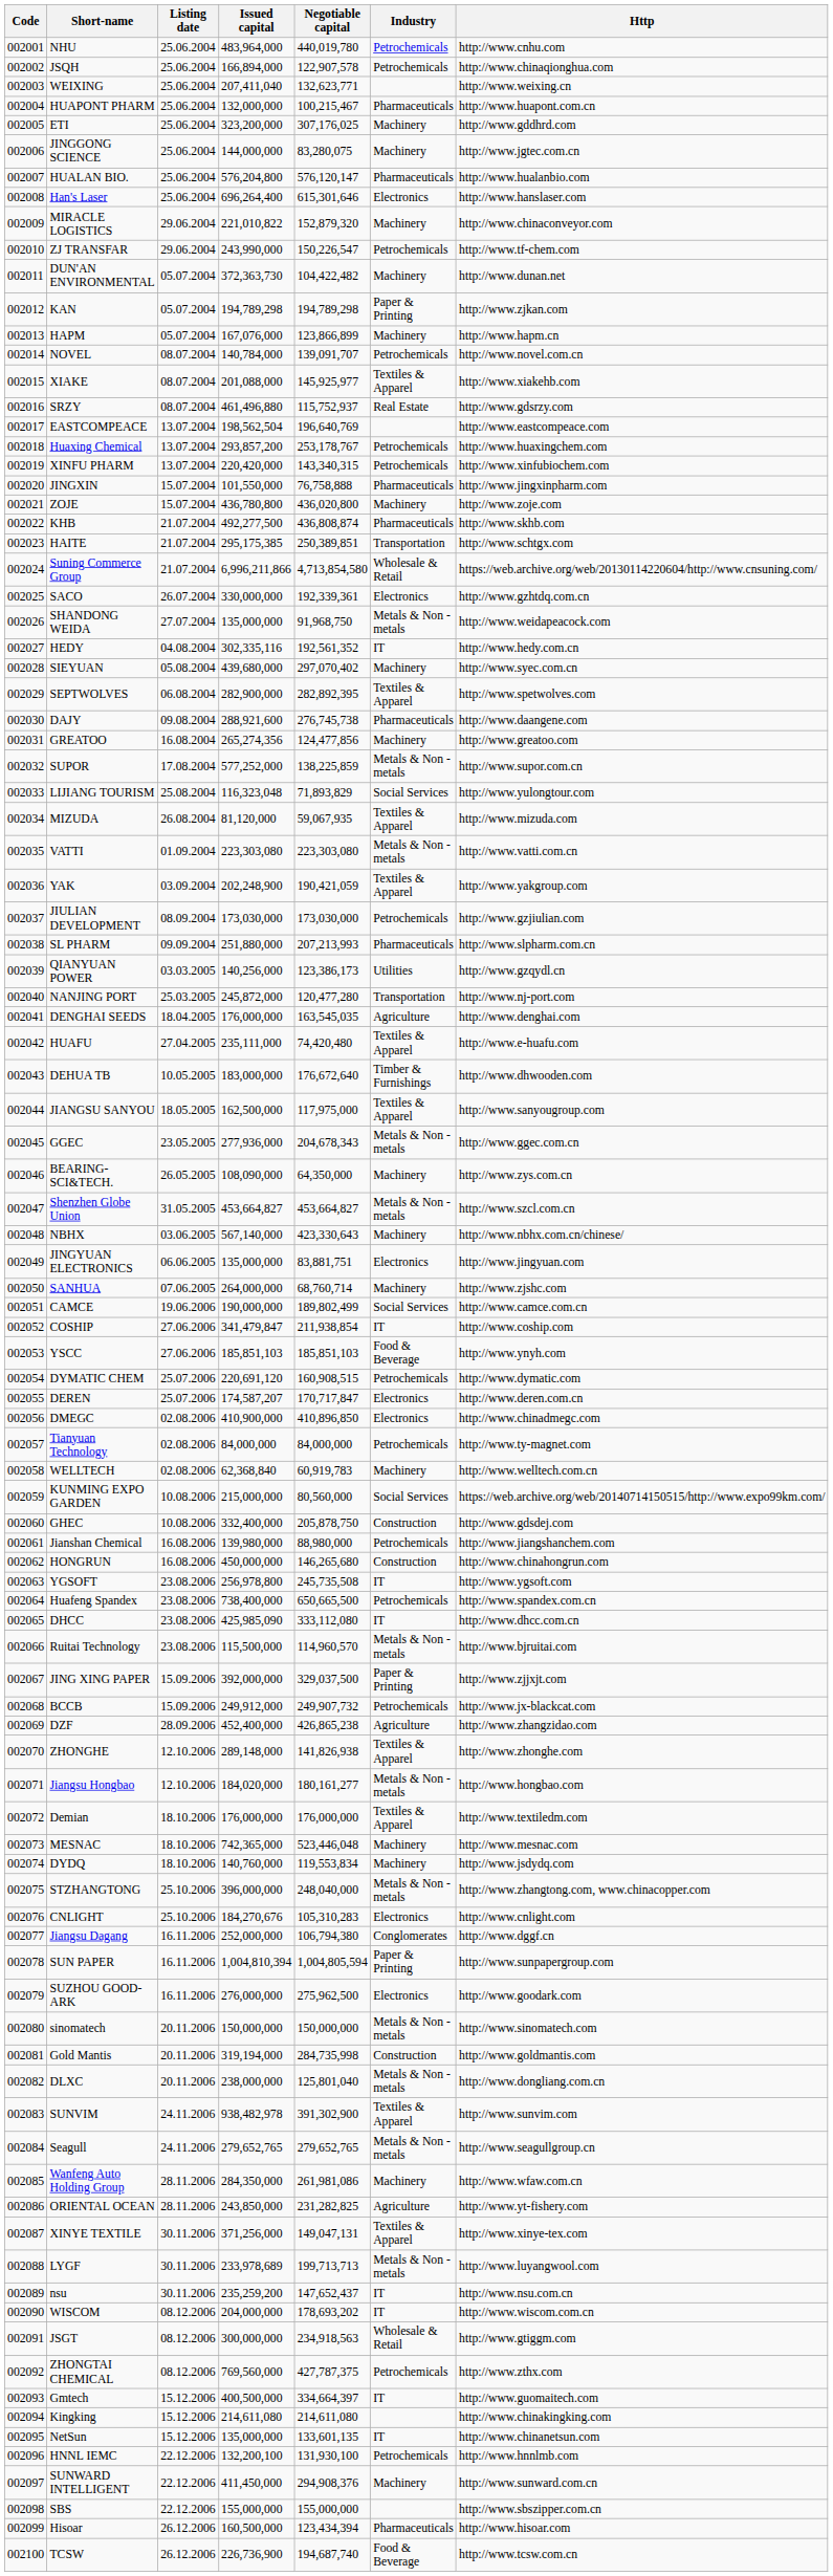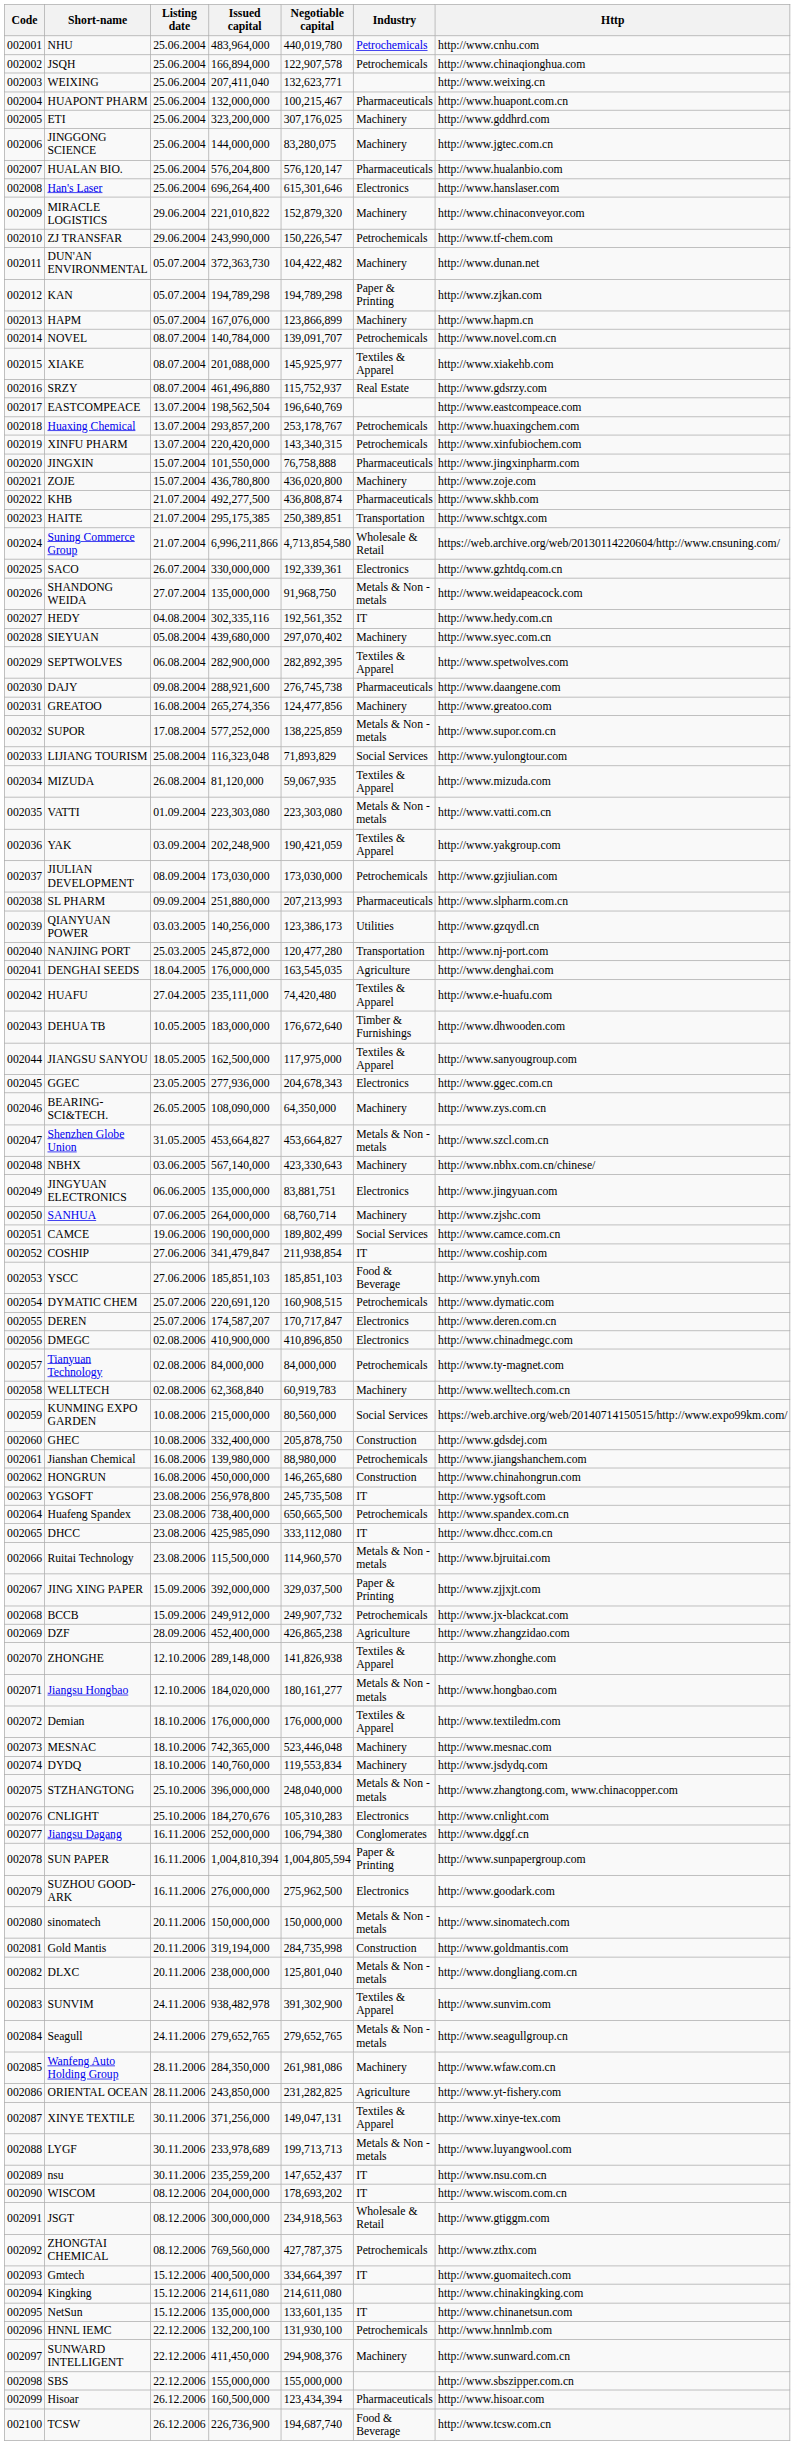GGEC | Industry: Metals & Non -metals -> Electronics
